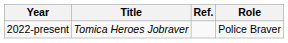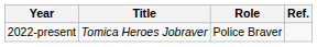columns swapped: Role <-> Ref.
